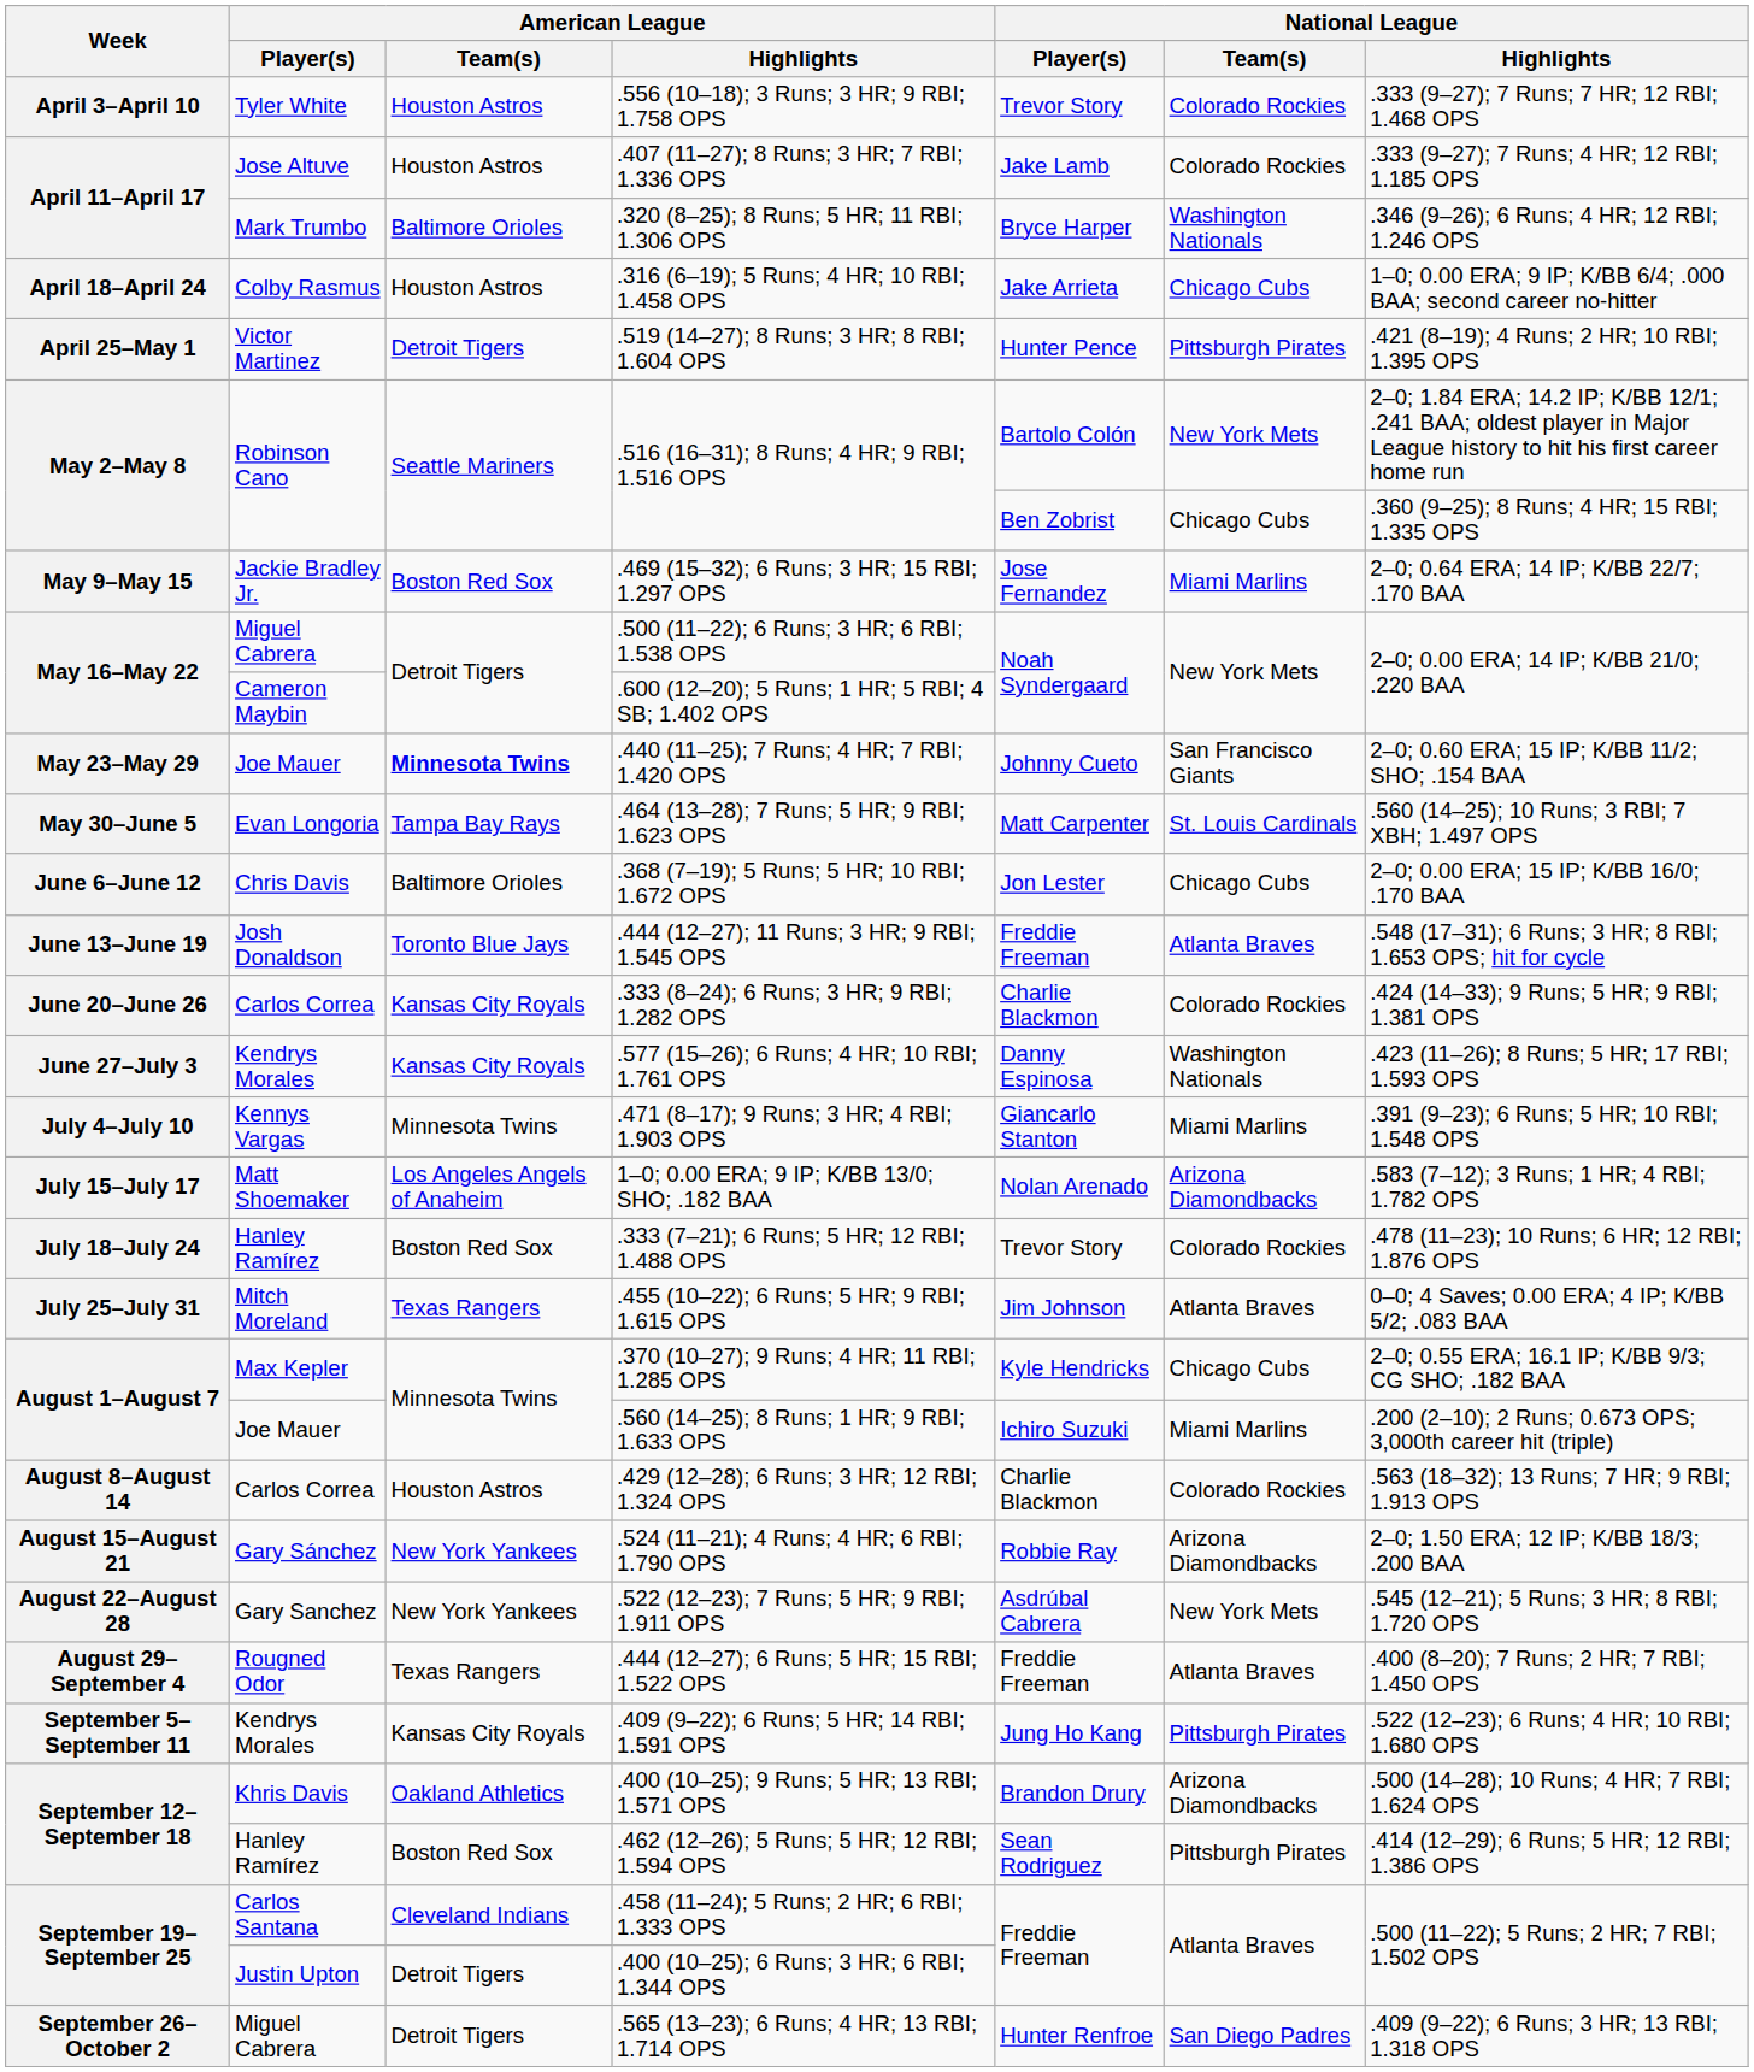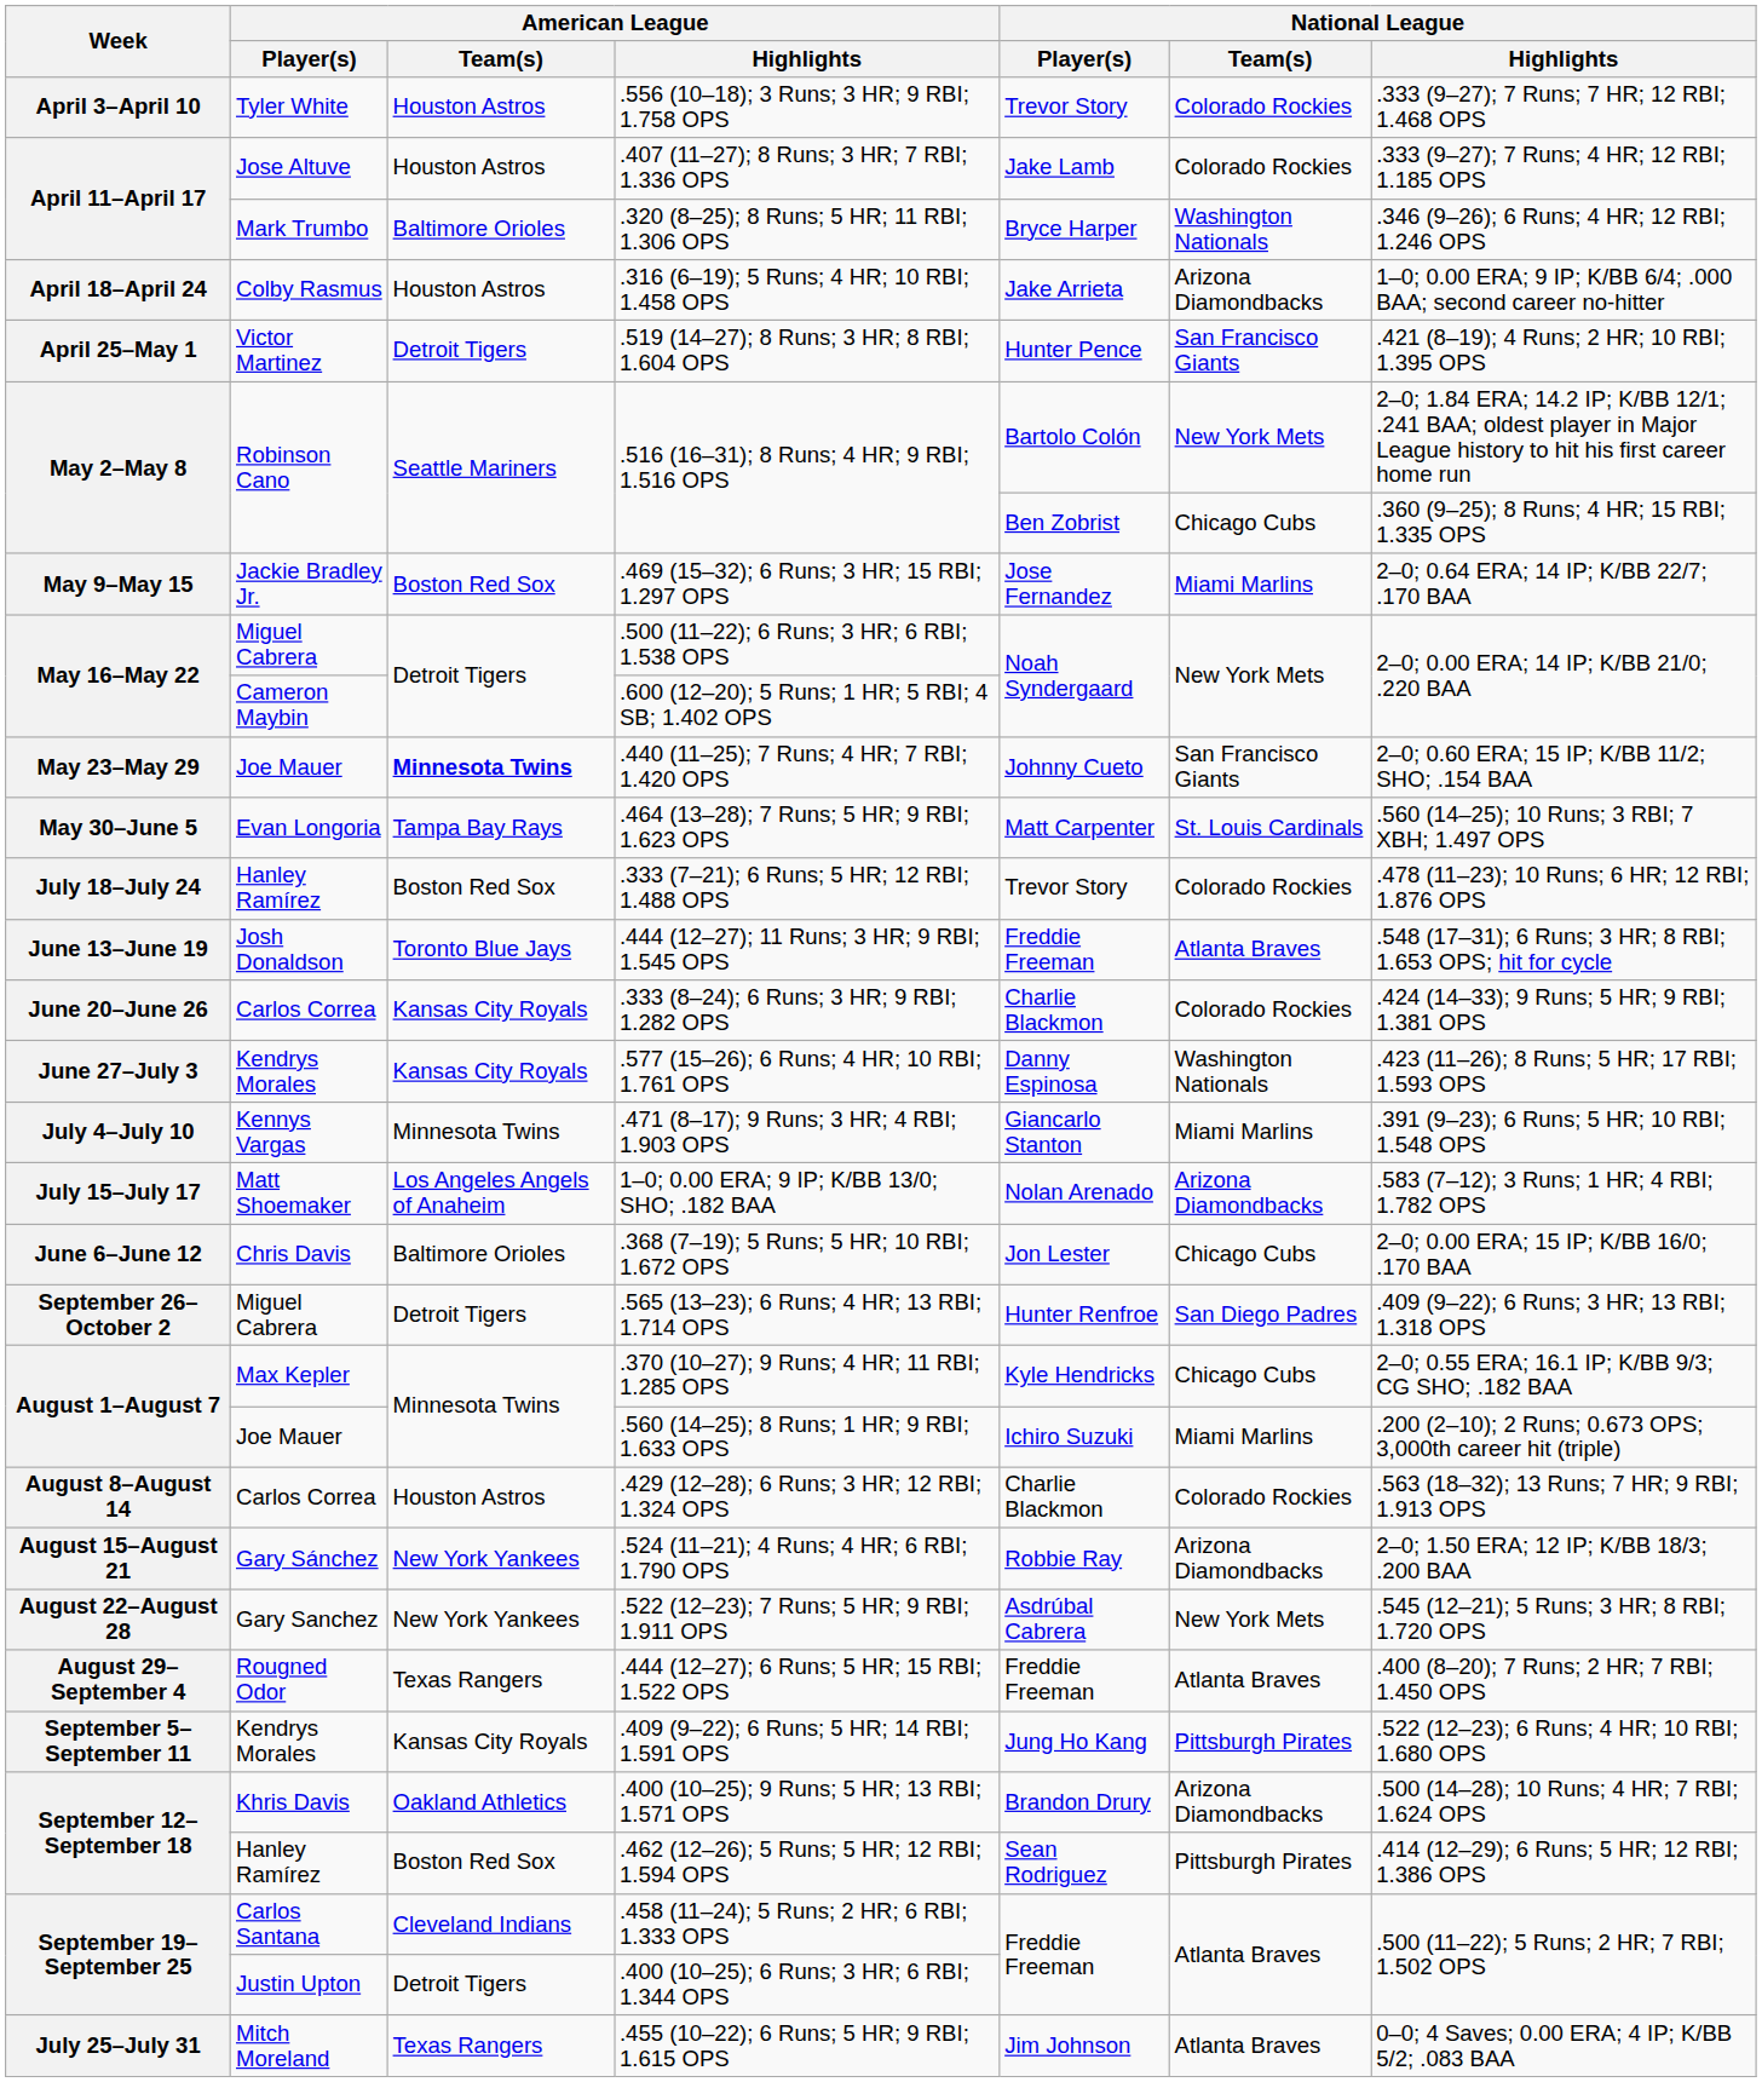.316 (6–19); 5 Runs; 4 HR; 10 RBI; 1.458 OPS | National League / Team(s): Chicago Cubs -> Arizona Diamondbacks
.519 (14–27); 8 Runs; 3 HR; 8 RBI; 1.604 OPS | National League / Team(s): Pittsburgh Pirates -> San Francisco Giants
rows swapped: .368 (7–19); 5 Runs; 5 HR; 10 RBI; 1.672 OPS <-> .333 (7–21); 6 Runs; 5 HR; 12 RBI; 1.488 OPS
rows swapped: .455 (10–22); 6 Runs; 5 HR; 9 RBI; 1.615 OPS <-> .565 (13–23); 6 Runs; 4 HR; 13 RBI; 1.714 OPS
